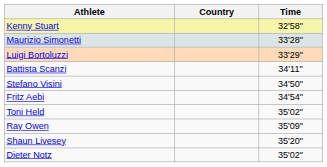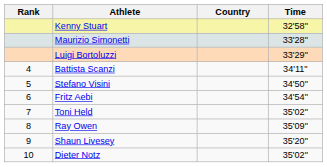+ column: Rank | 4 | 5 | 6 | 7 | 8 | 9 | 10
